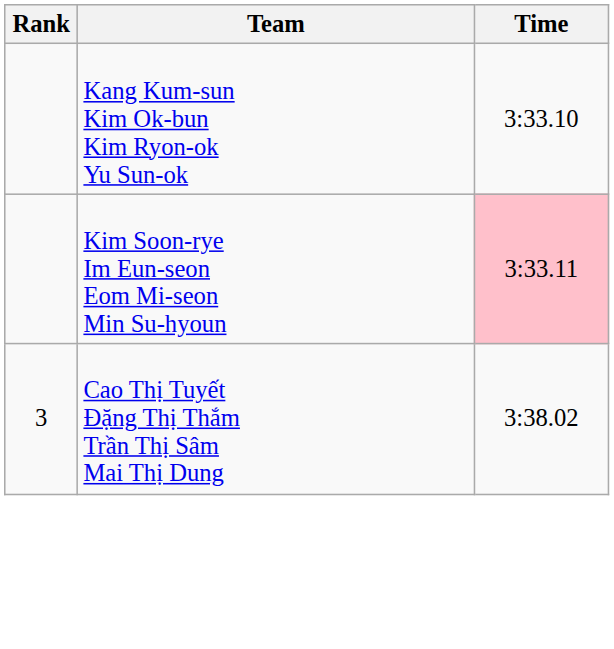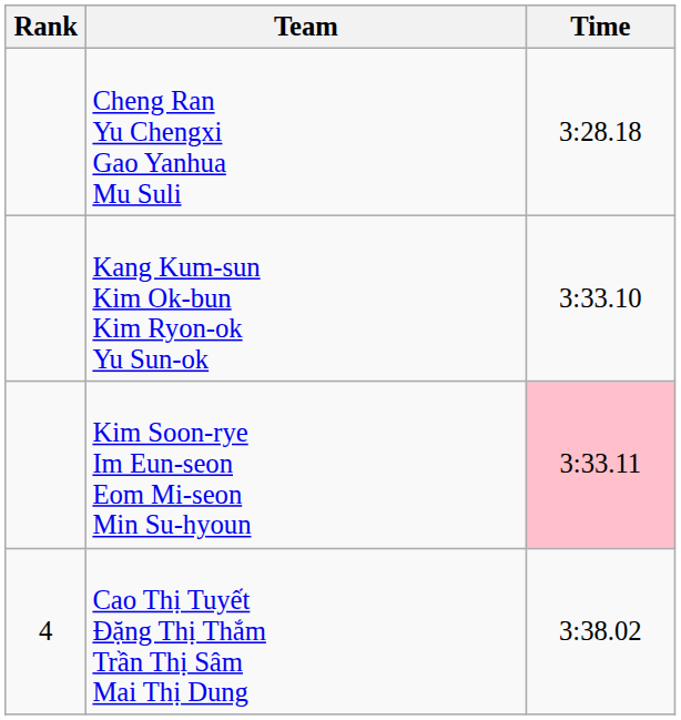+ row: Cheng Ran Yu Chengxi Gao Yanhua Mu Suli | 3:28.18
Cao Thị Tuyết Đặng Thị Thắm Trần Thị Sâm Mai Thị Dung | Rank: 3 -> 4
